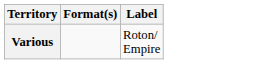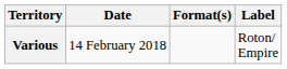+ column: Date | 14 February 2018
